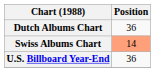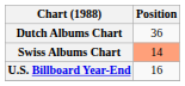U.S. Billboard Year-End | Position: 36 -> 16
